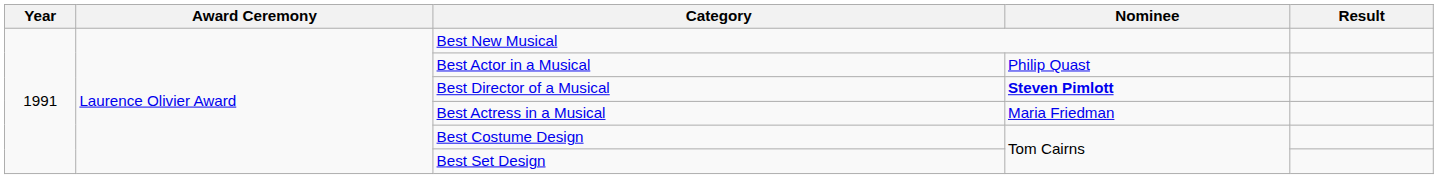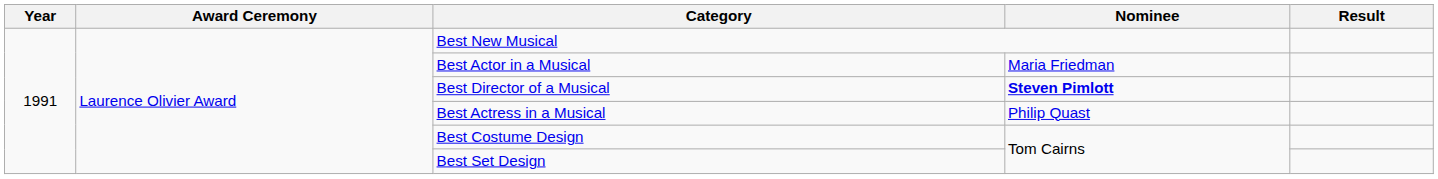Best Actor in a Musical | Nominee: Philip Quast -> Maria Friedman
Best Actress in a Musical | Nominee: Maria Friedman -> Philip Quast
